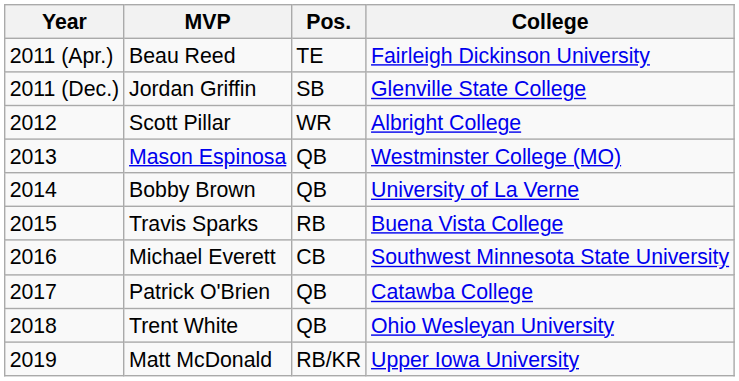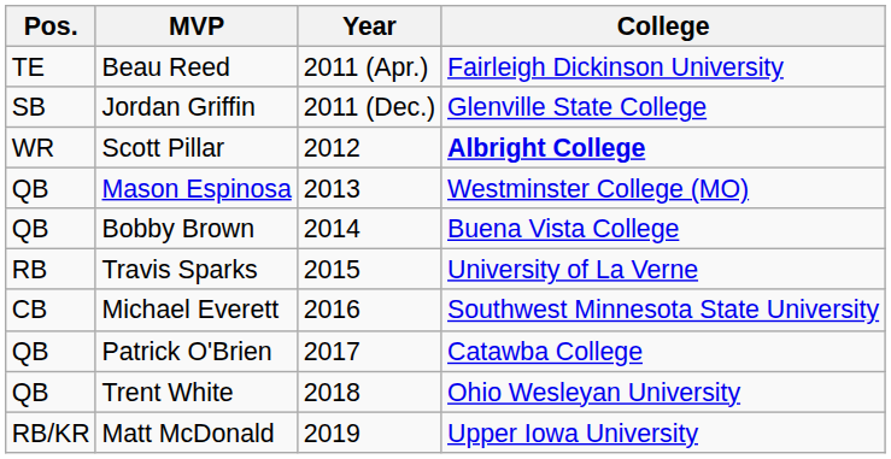columns swapped: Year <-> Pos.
Scott Pillar | College: normal -> bold
Bobby Brown | College: University of La Verne -> Buena Vista College
Travis Sparks | College: Buena Vista College -> University of La Verne
